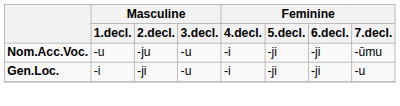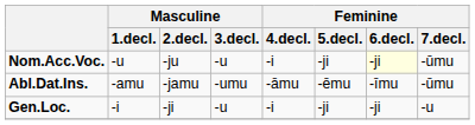Nom.Acc.Voc. | Feminine / 6.decl.: no background -> lightyellow background
+ row: Abl.Dat.Ins. | -amu | -jamu | -umu | -āmu | -ēmu | -īmu | -ūmu
